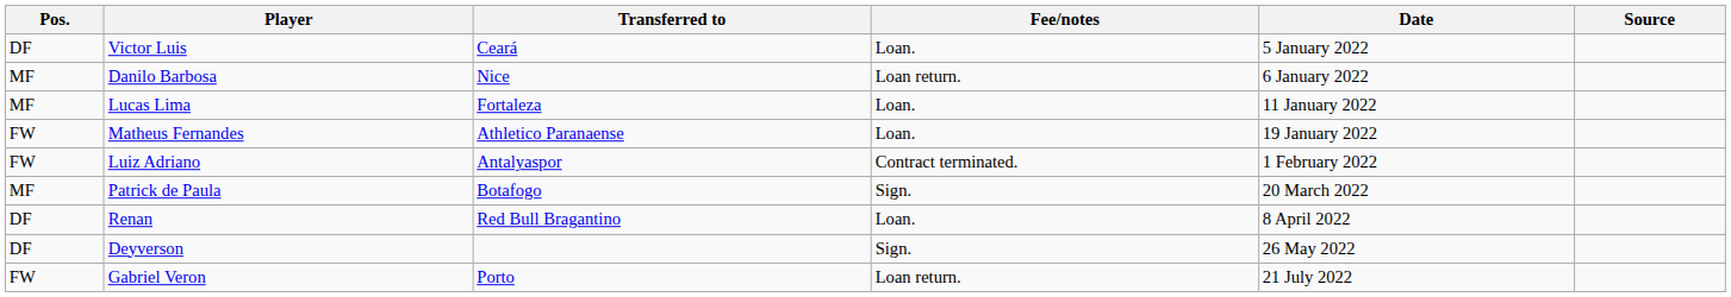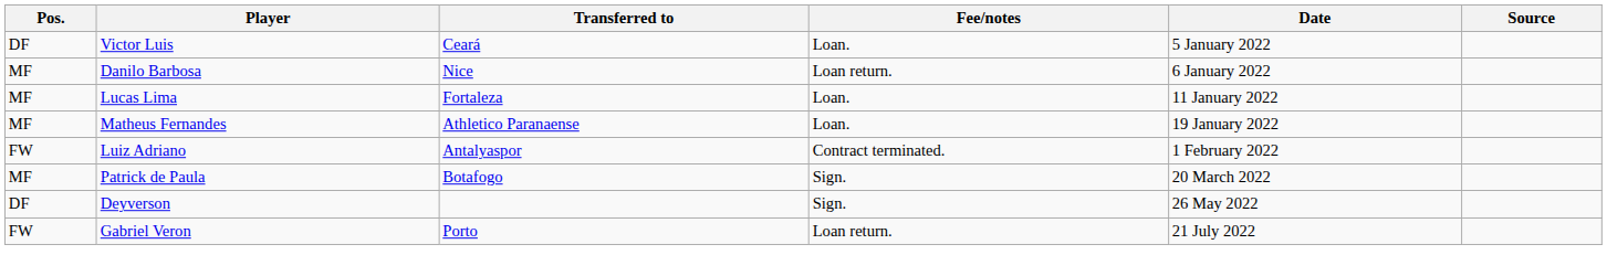Matheus Fernandes | Pos.: FW -> MF
- row: DF | Renan | Red Bull Bragantino | Loan. | 8 April 2022
